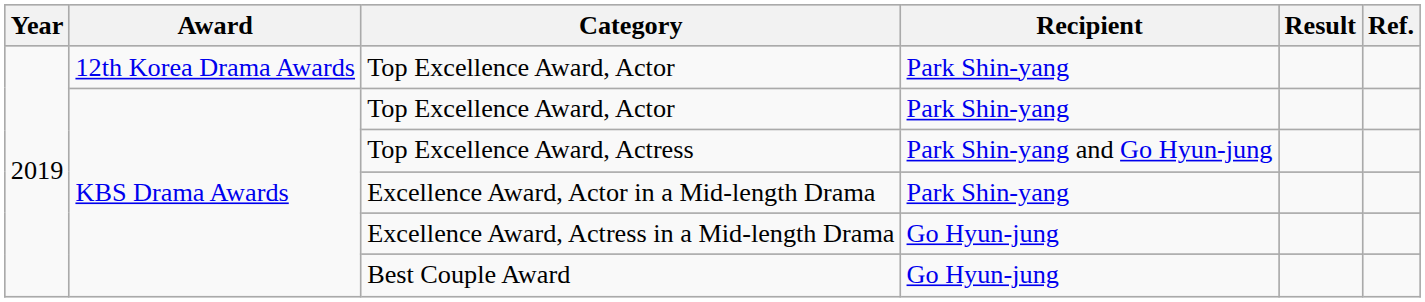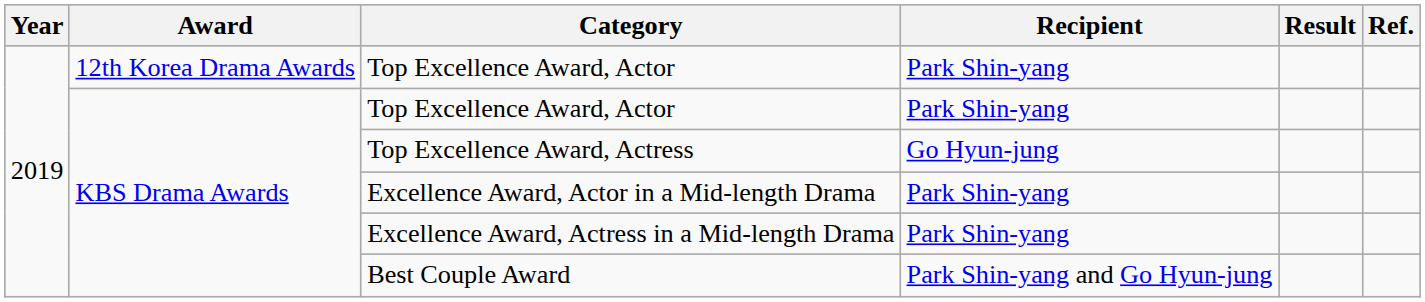Top Excellence Award, Actress | Recipient: Park Shin-yang and Go Hyun-jung -> Go Hyun-jung
Excellence Award, Actress in a Mid-length Drama | Recipient: Go Hyun-jung -> Park Shin-yang
Best Couple Award | Recipient: Go Hyun-jung -> Park Shin-yang and Go Hyun-jung
